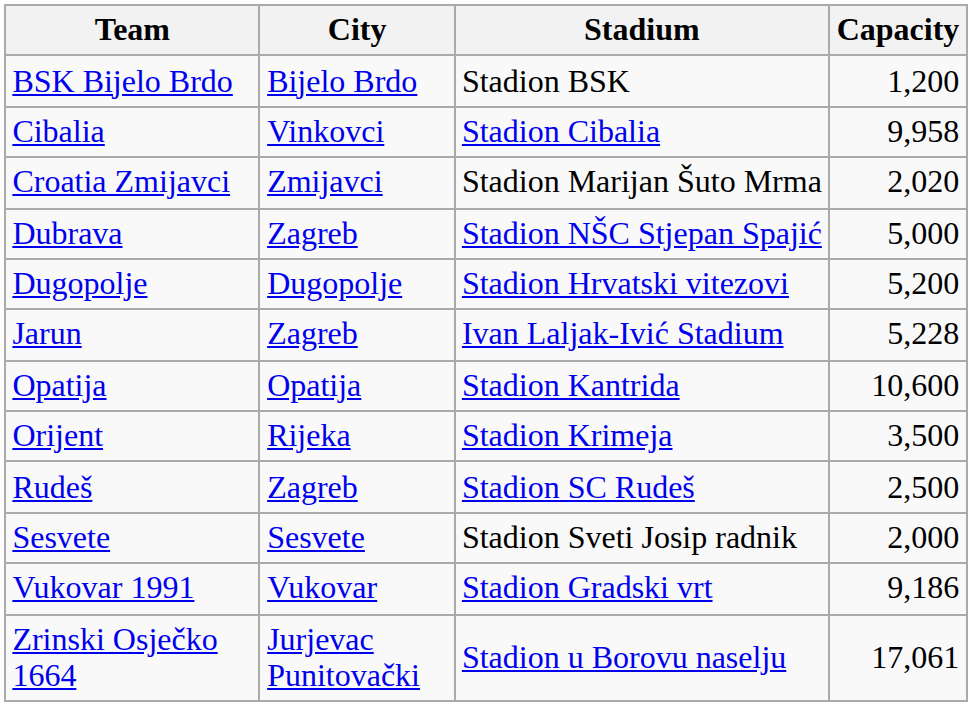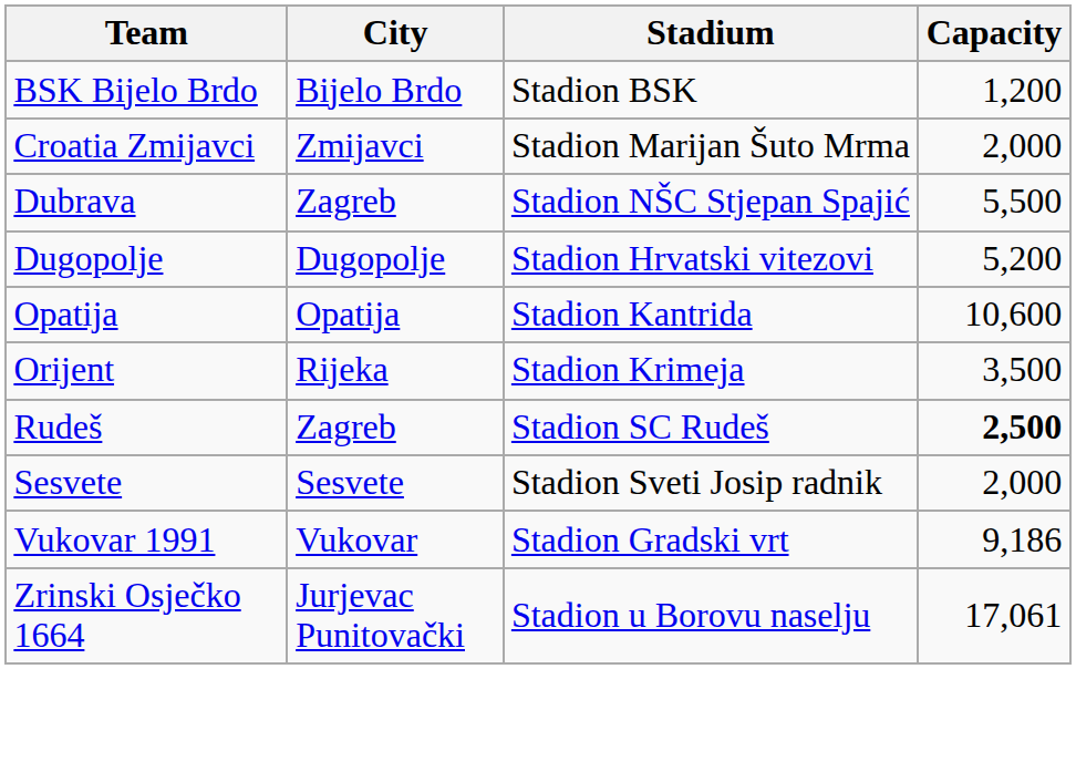- row: Cibalia | Vinkovci | Stadion Cibalia | 9,958
Croatia Zmijavci | Capacity: 2,020 -> 2,000
Dubrava | Capacity: 5,000 -> 5,500
- row: Jarun | Zagreb | Ivan Laljak-Ivić Stadium | 5,228
Rudeš | Capacity: normal -> bold
